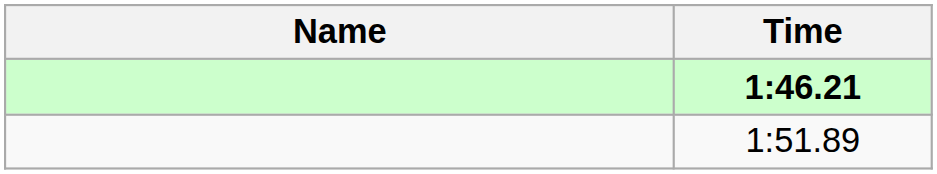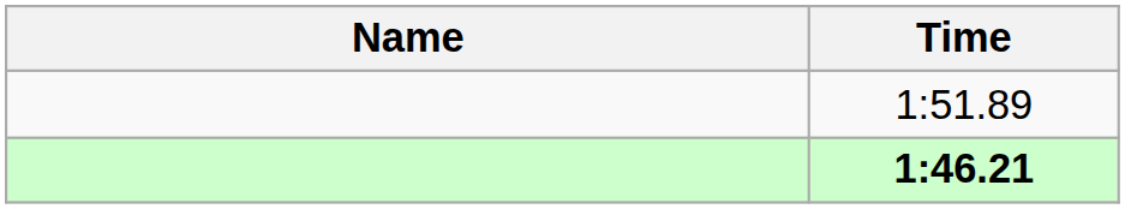rows swapped: 1:46.21 <-> 1:51.89
